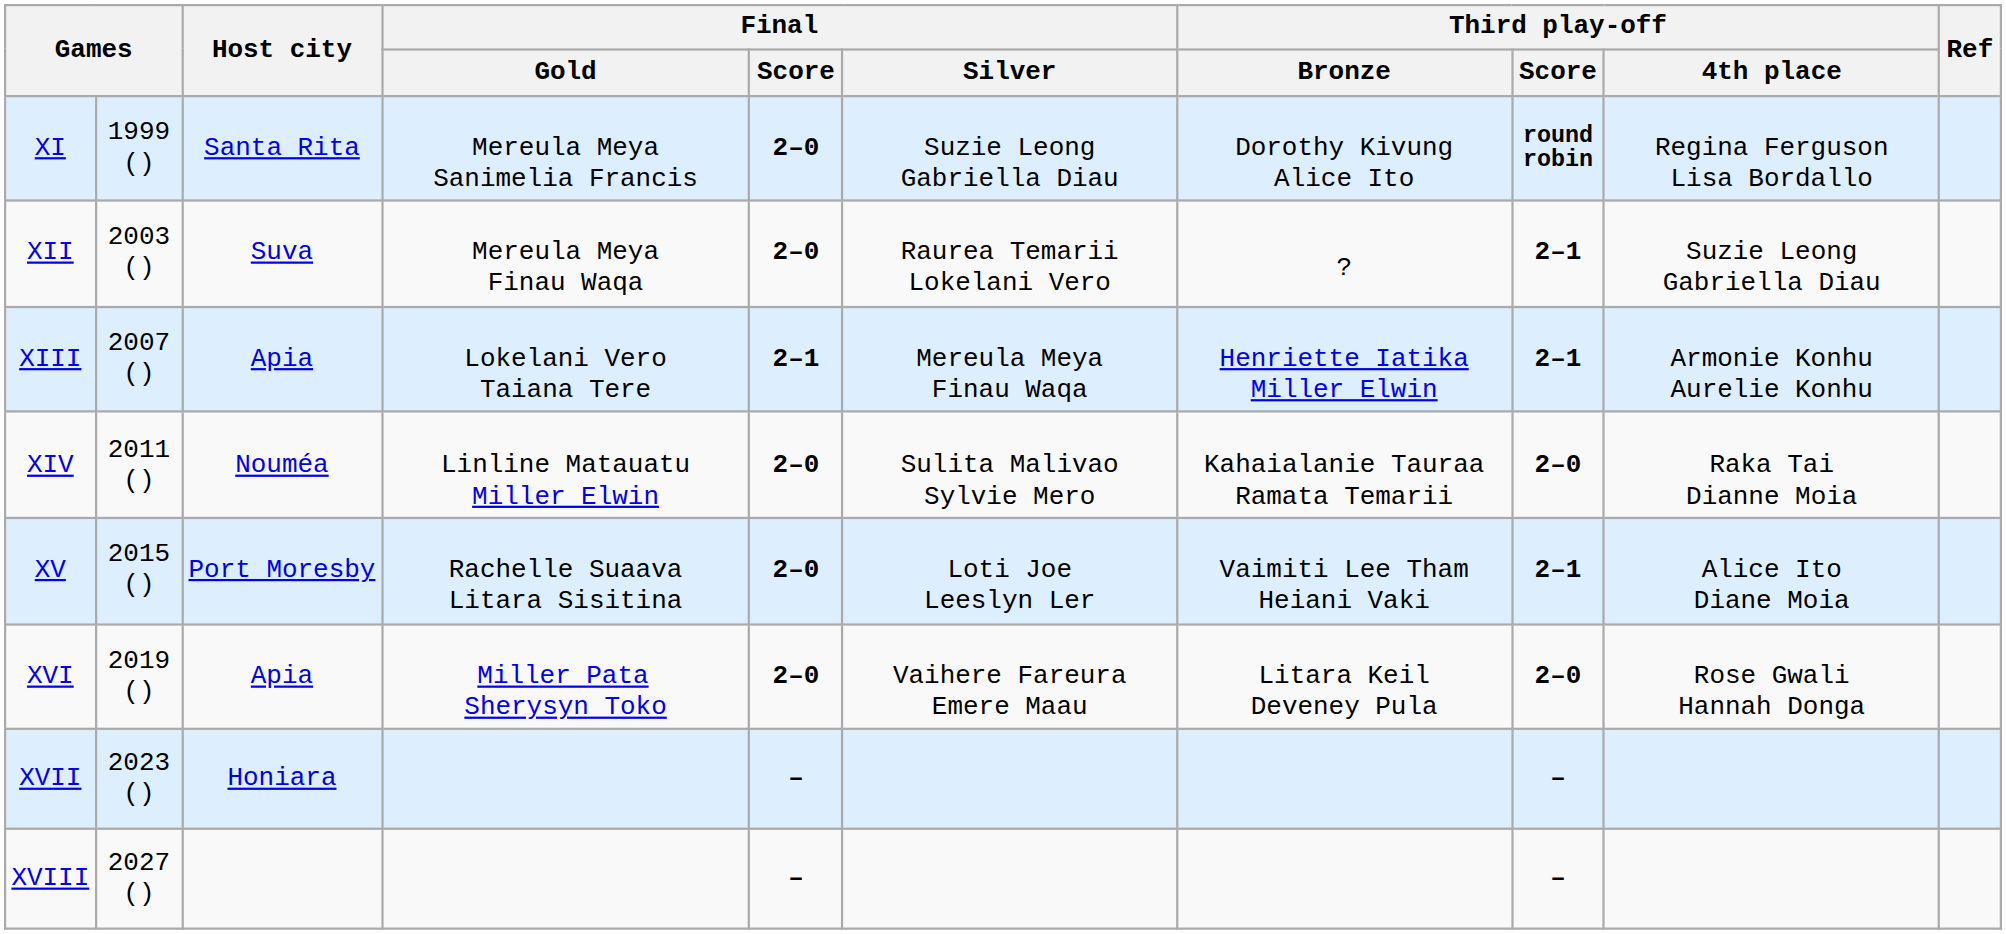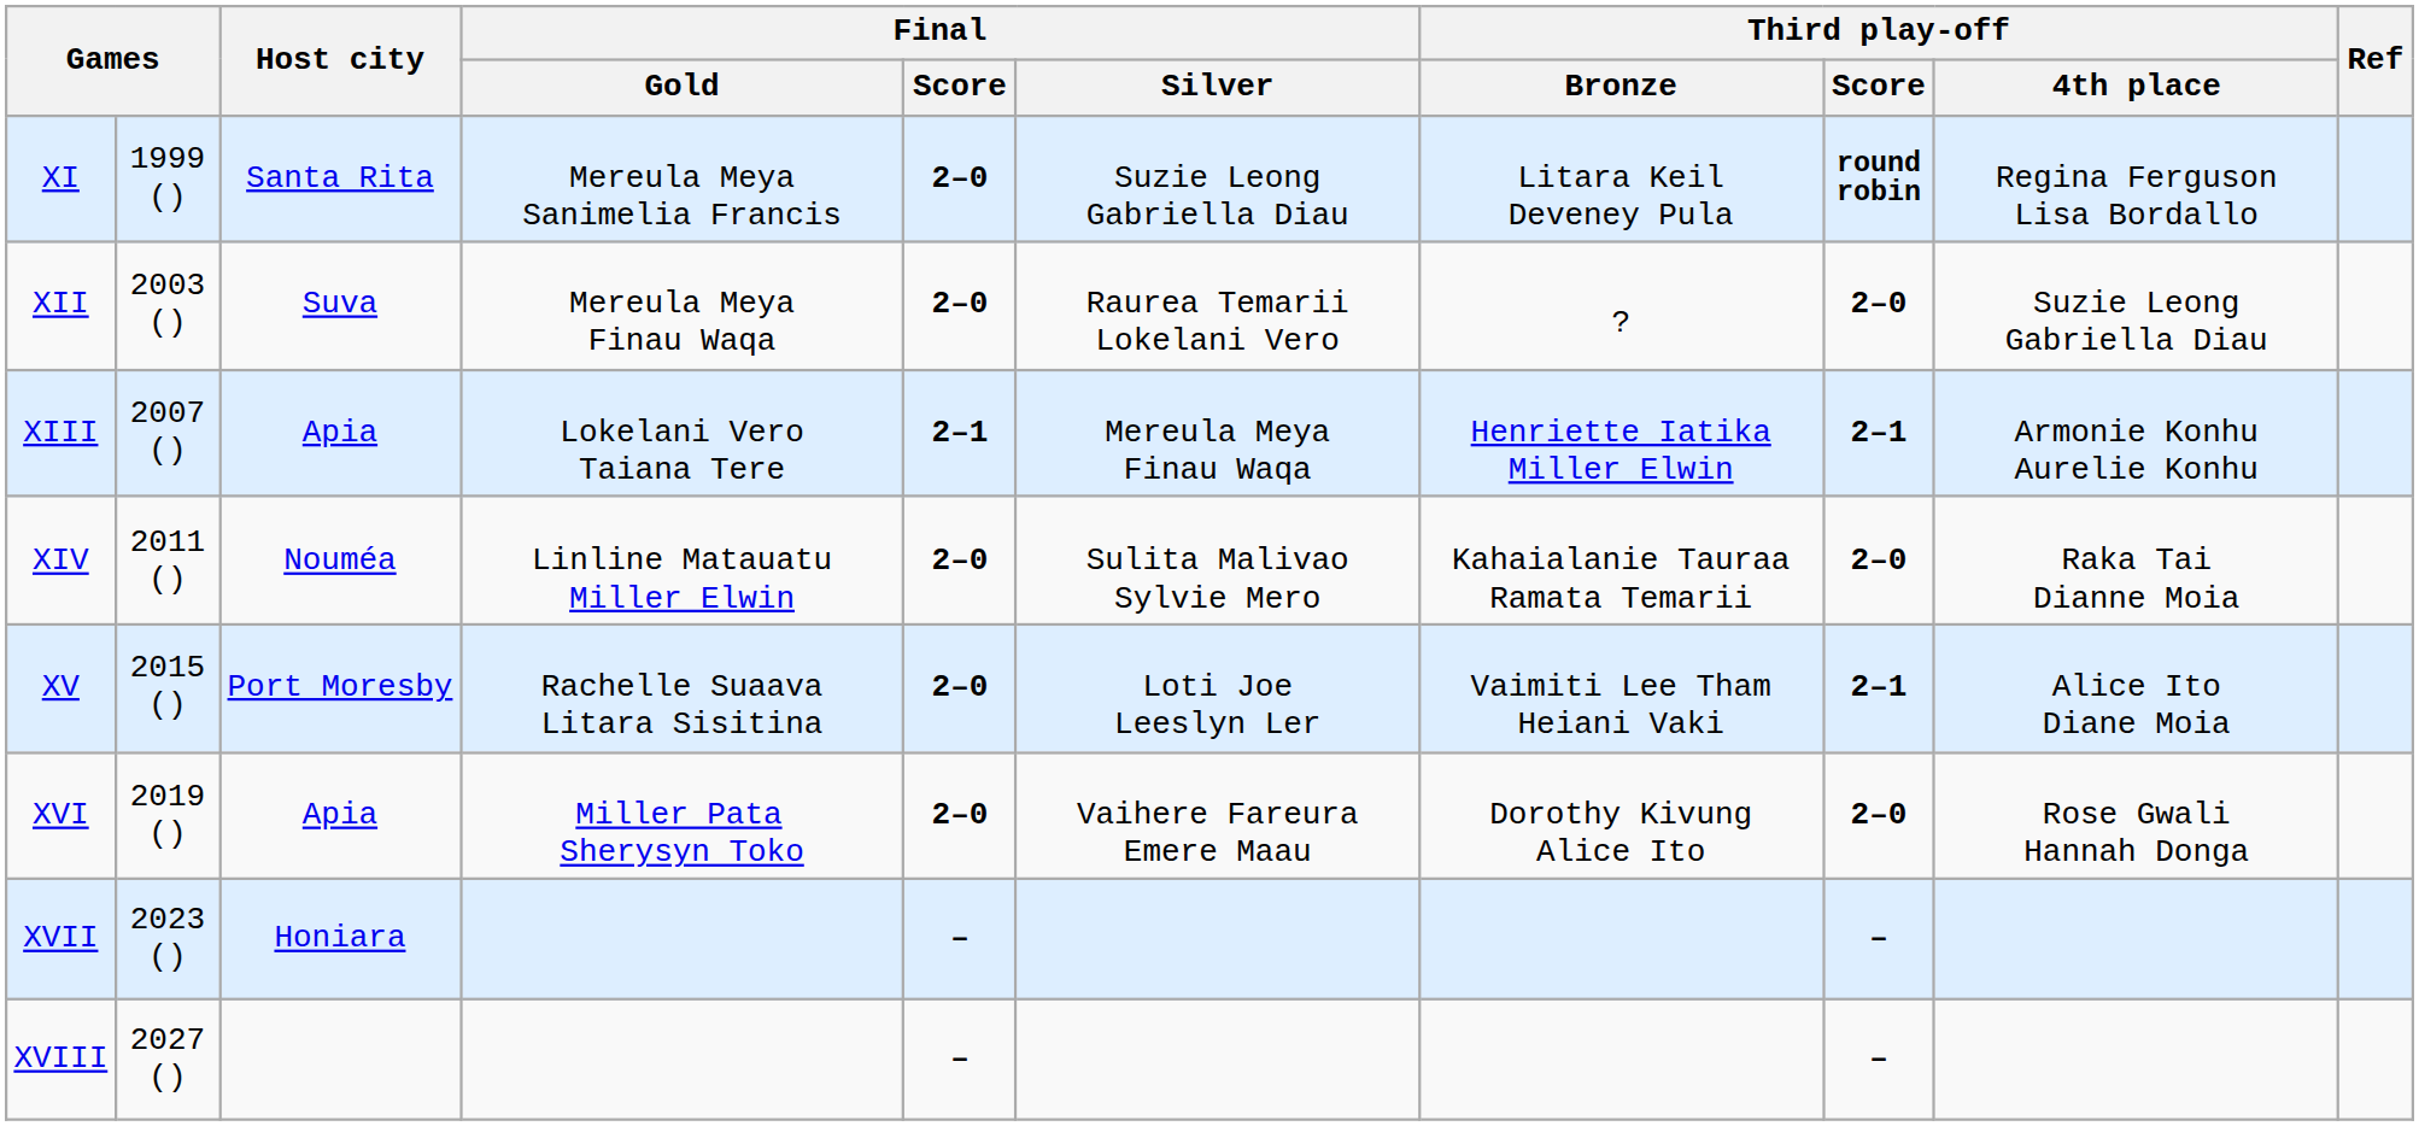XI | Third play-off / Bronze: Dorothy Kivung Alice Ito -> Litara Keil Deveney Pula
XII | Third play-off / Score: 2–1 -> 2–0
XVI | Third play-off / Bronze: Litara Keil Deveney Pula -> Dorothy Kivung Alice Ito
